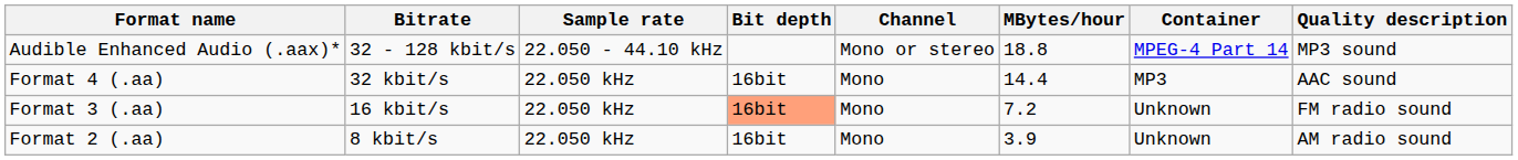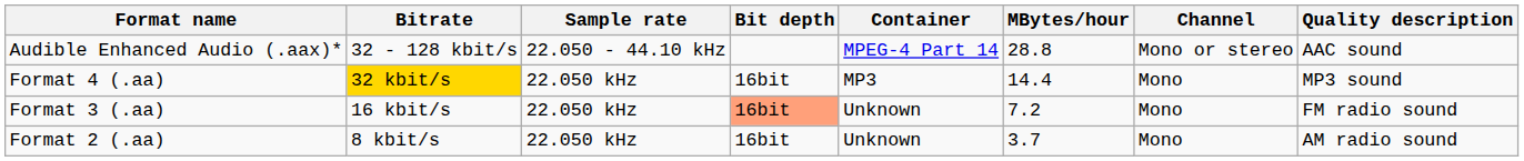columns swapped: Channel <-> Container
Audible Enhanced Audio (.aax)* | MBytes/hour: 18.8 -> 28.8
Audible Enhanced Audio (.aax)* | Quality description: MP3 sound -> AAC sound
Format 4 (.aa) | Bitrate: no background -> gold background
Format 4 (.aa) | Quality description: AAC sound -> MP3 sound
Format 2 (.aa) | MBytes/hour: 3.9 -> 3.7
